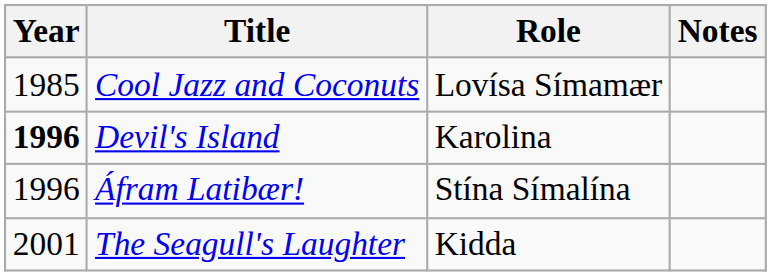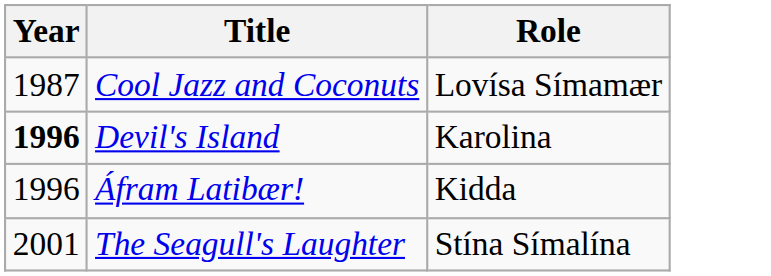- column: Notes
Cool Jazz and Coconuts | Year: 1985 -> 1987
Áfram Latibær! | Role: Stína Símalína -> Kidda
The Seagull's Laughter | Role: Kidda -> Stína Símalína
